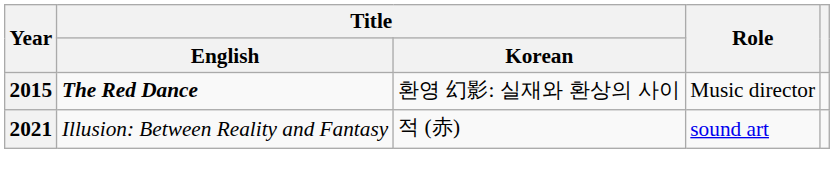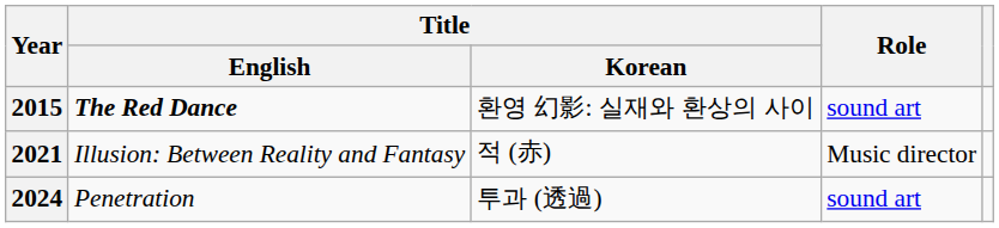2015 | Role: Music director -> sound art
2021 | Role: sound art -> Music director
+ row: 2024 | Penetration | 투과 (透過) | sound art
